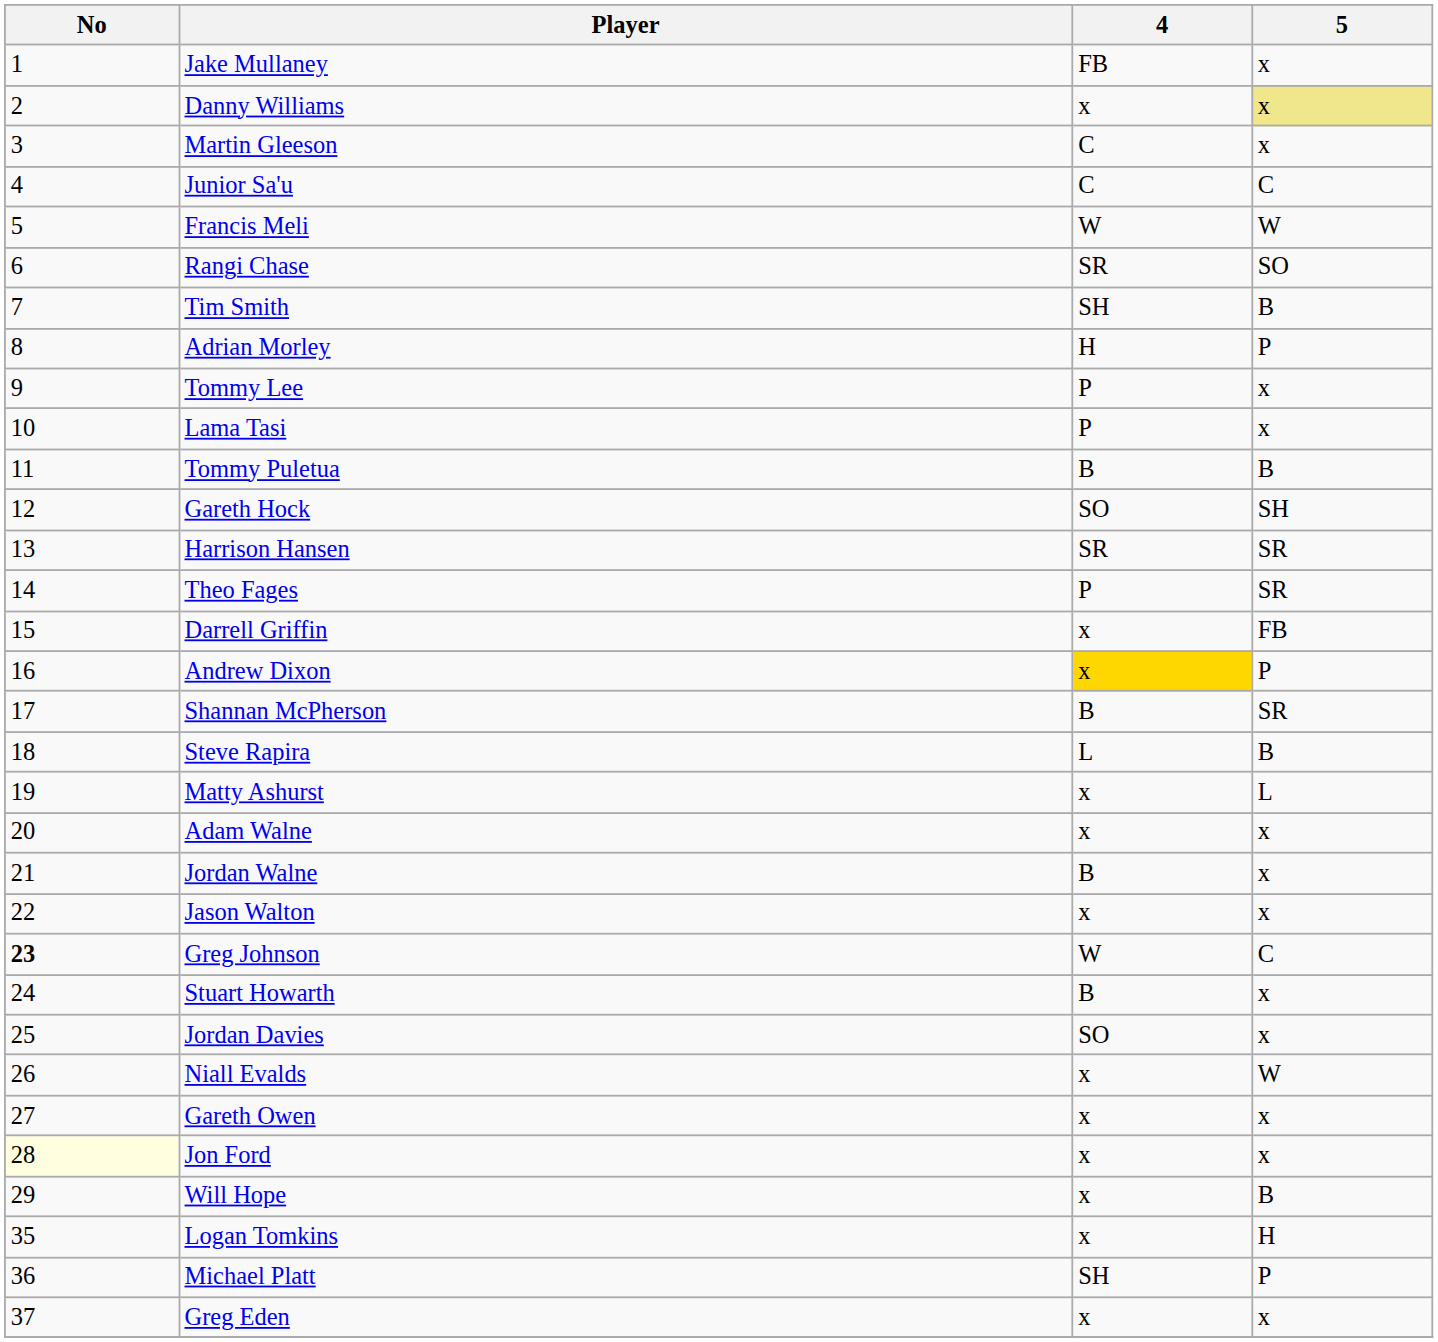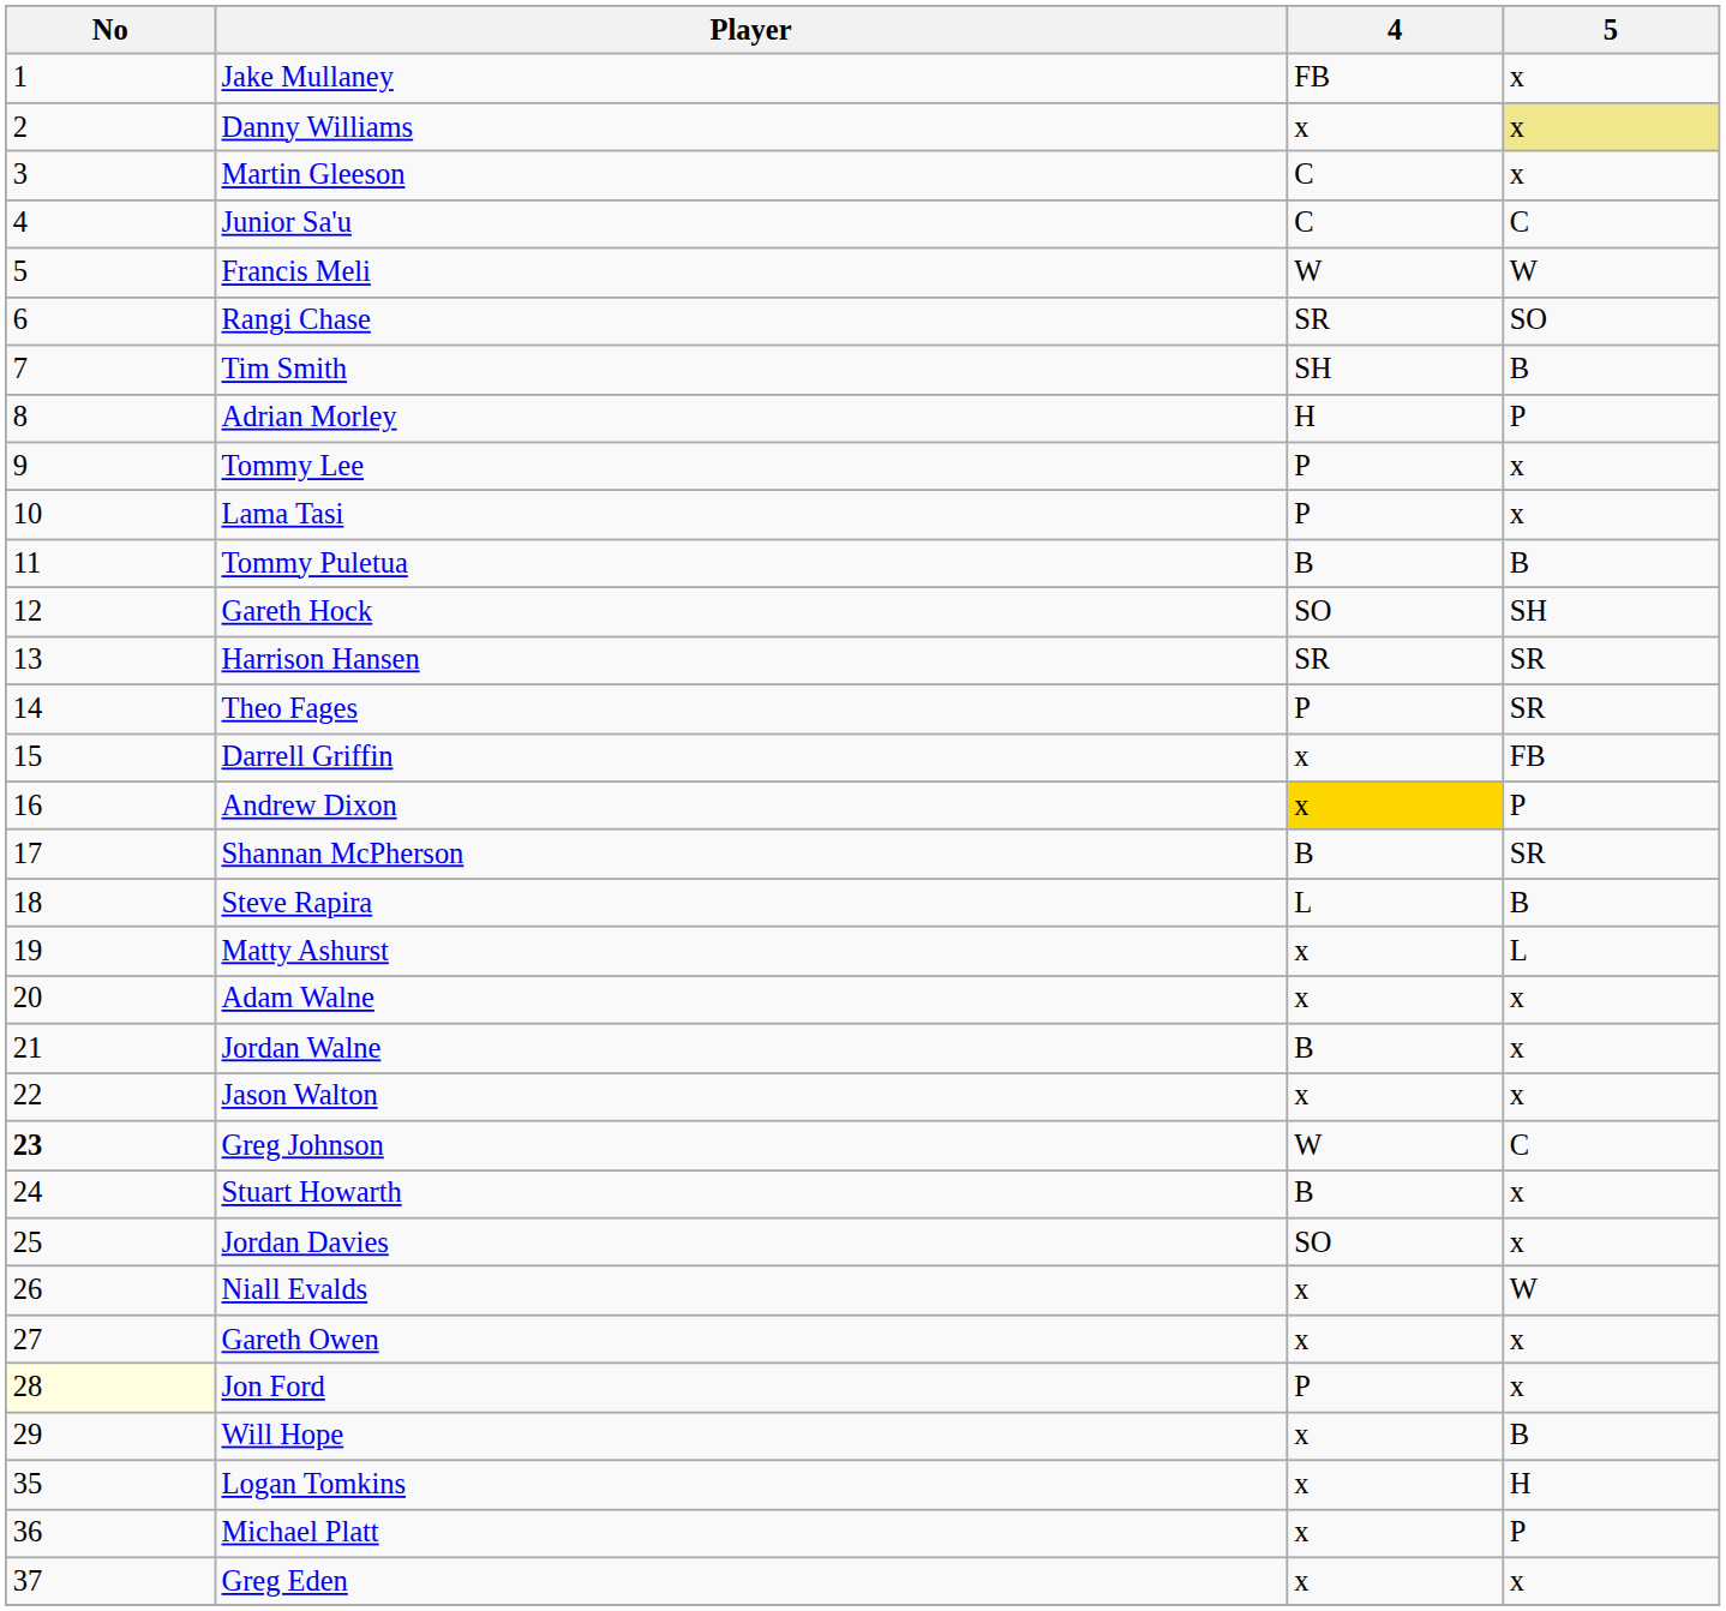Jon Ford | 4: x -> P
Michael Platt | 4: SH -> x
